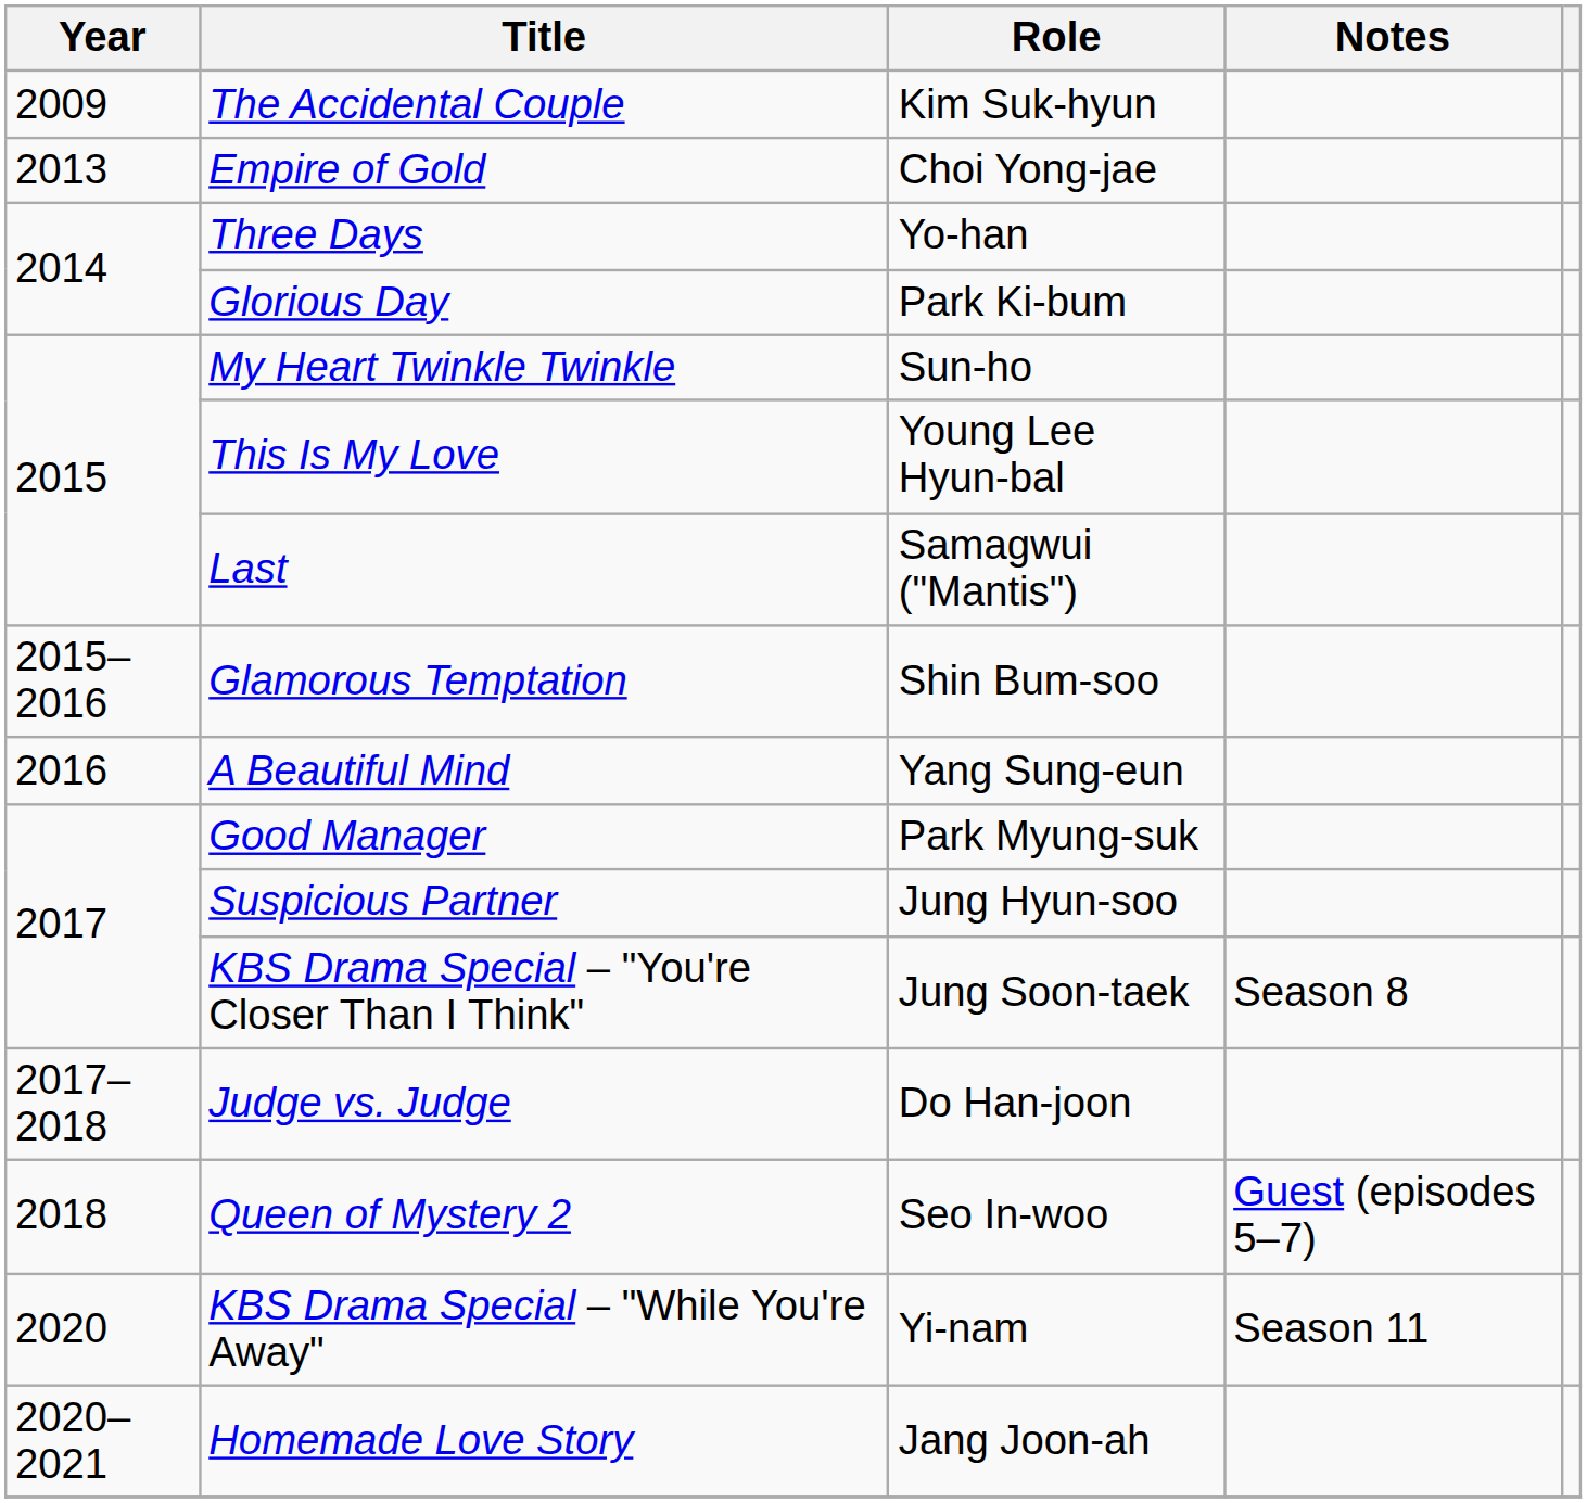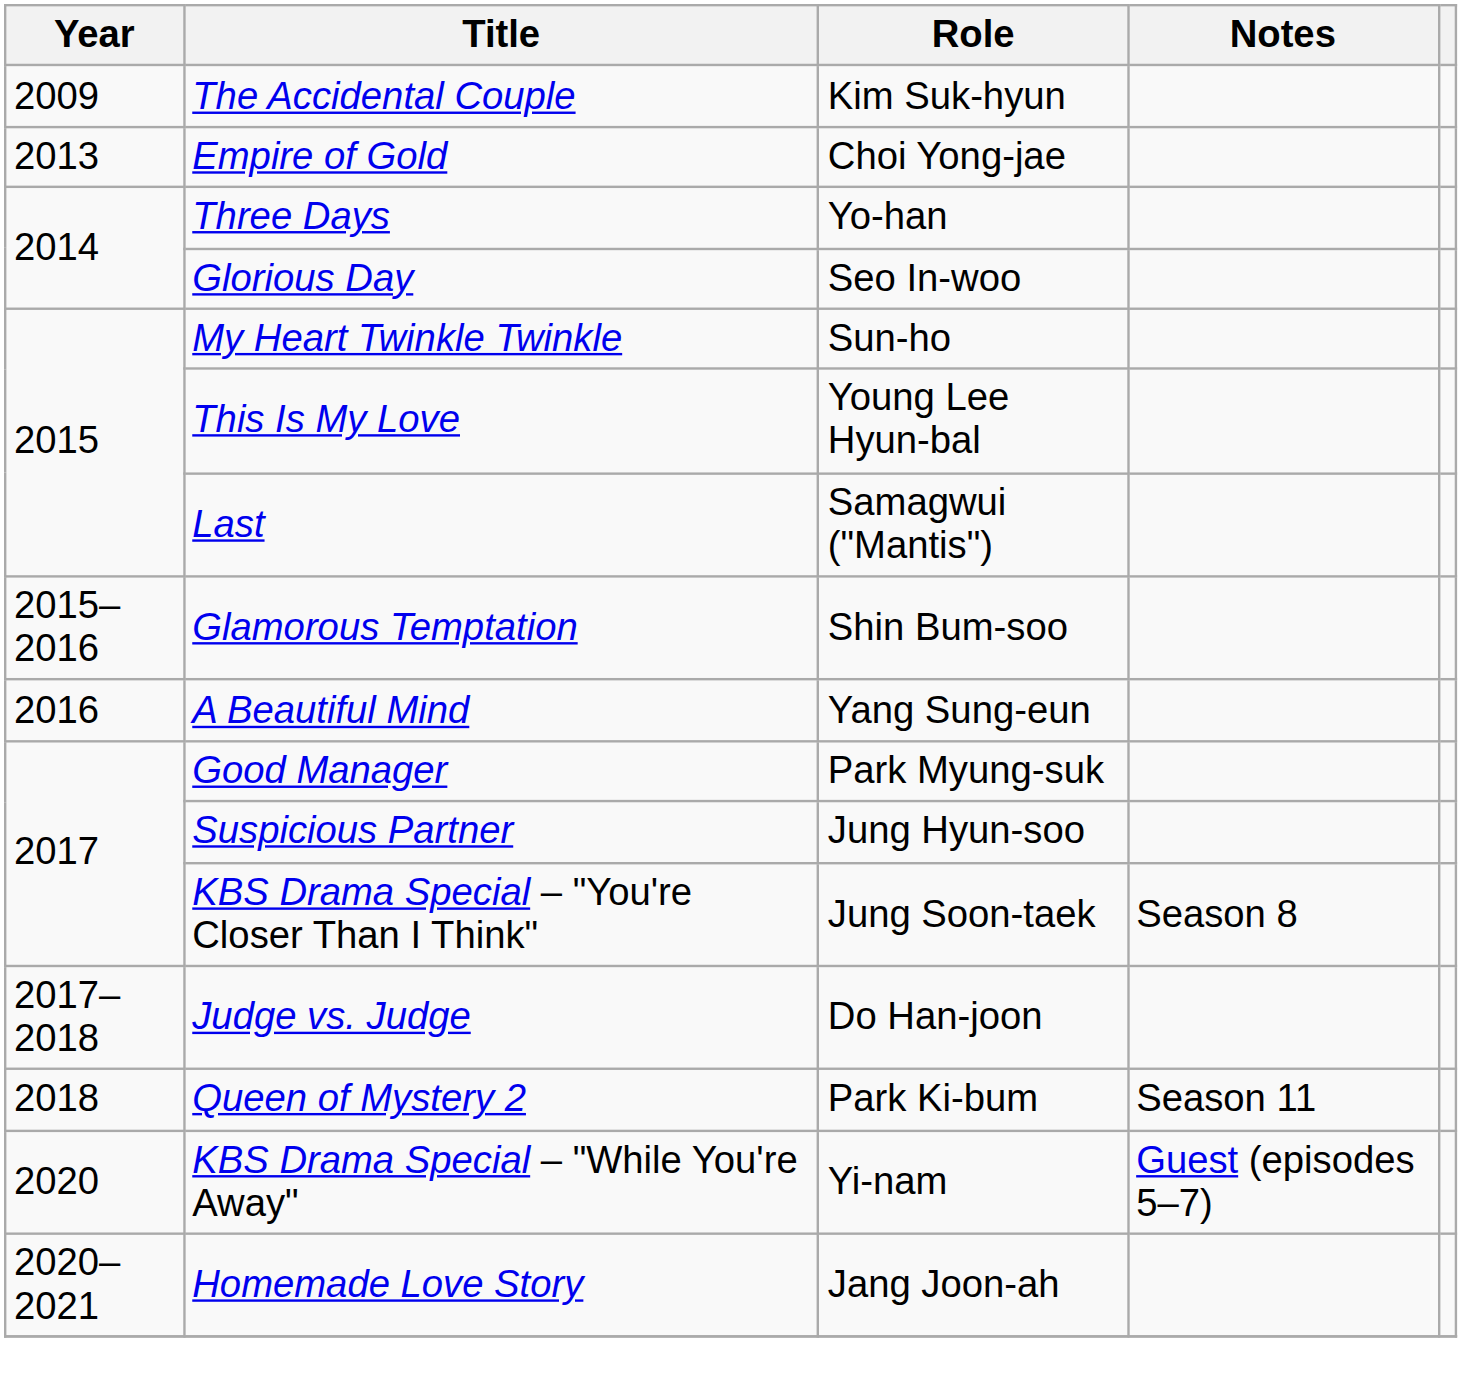Glorious Day | Role: Park Ki-bum -> Seo In-woo
Queen of Mystery 2 | Role: Seo In-woo -> Park Ki-bum
Queen of Mystery 2 | Notes: Guest (episodes 5–7) -> Season 11
KBS Drama Special – "While You're Away" | Notes: Season 11 -> Guest (episodes 5–7)
